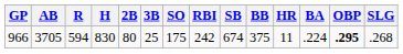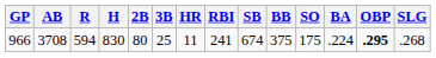columns swapped: HR <-> SO
966 | AB: 3705 -> 3708
966 | RBI: 242 -> 241
